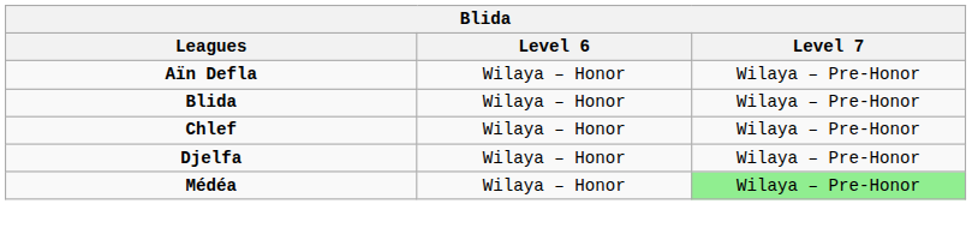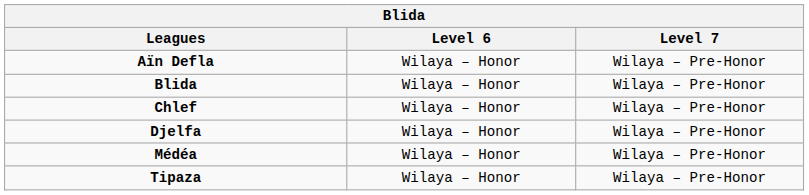Médéa | Level 7: lightgreen background -> no background
+ row: Tipaza | Wilaya – Honor | Wilaya – Pre-Honor
